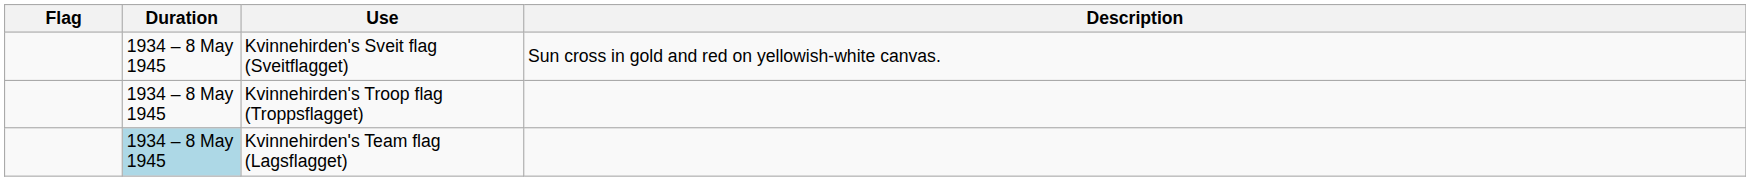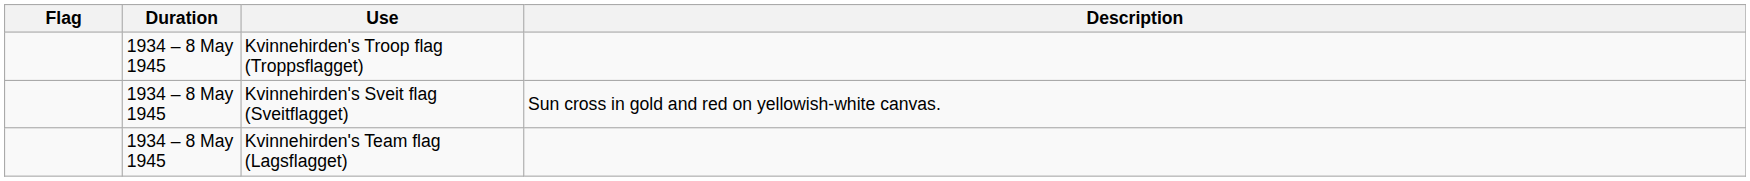rows swapped: Kvinnehirden's Sveit flag (Sveitflagget) <-> Kvinnehirden's Troop flag (Troppsflagget)
Kvinnehirden's Team flag (Lagsflagget) | Duration: lightblue background -> no background
